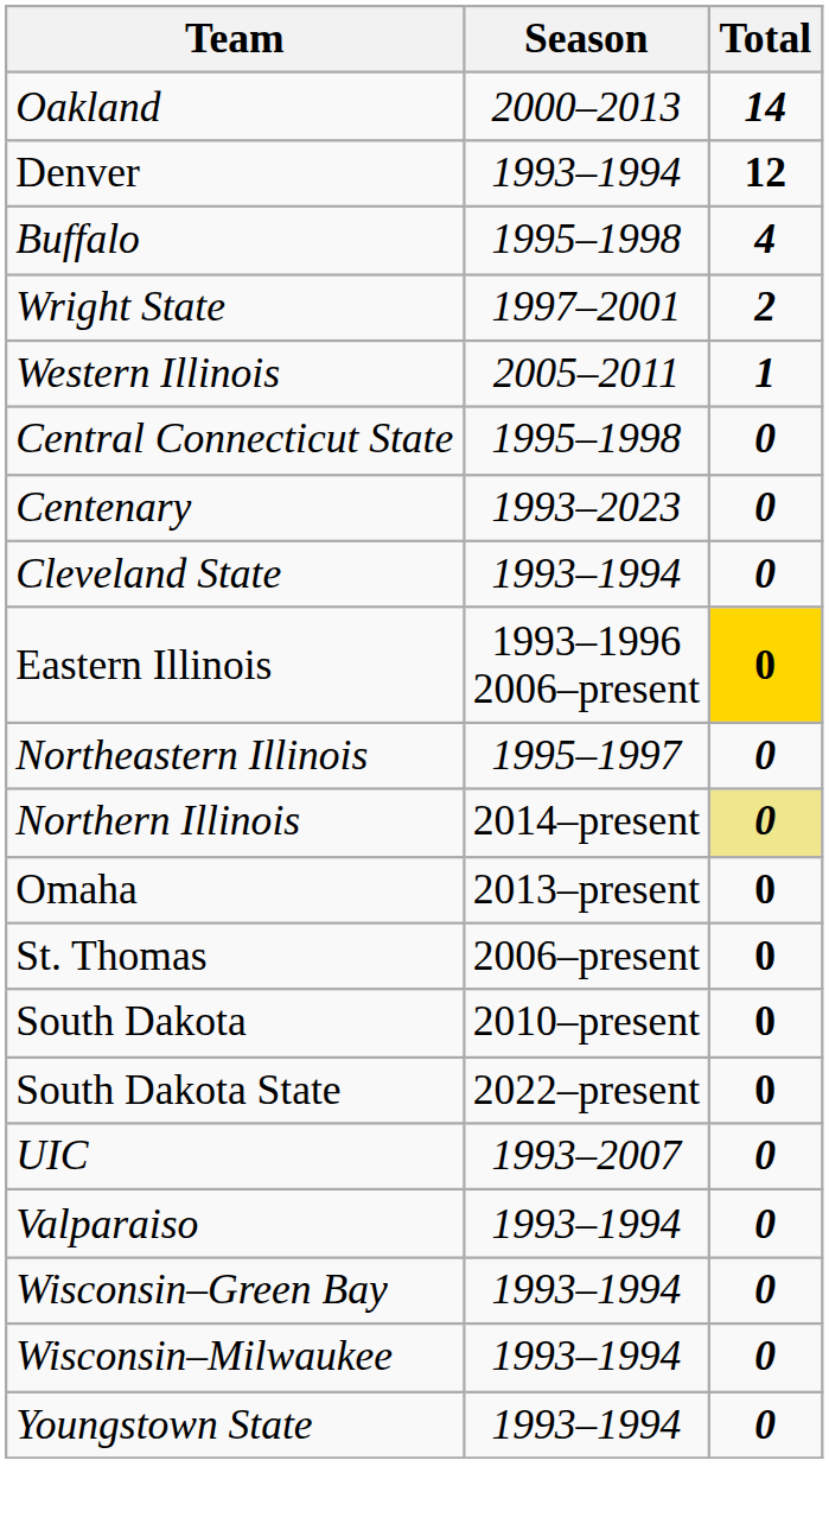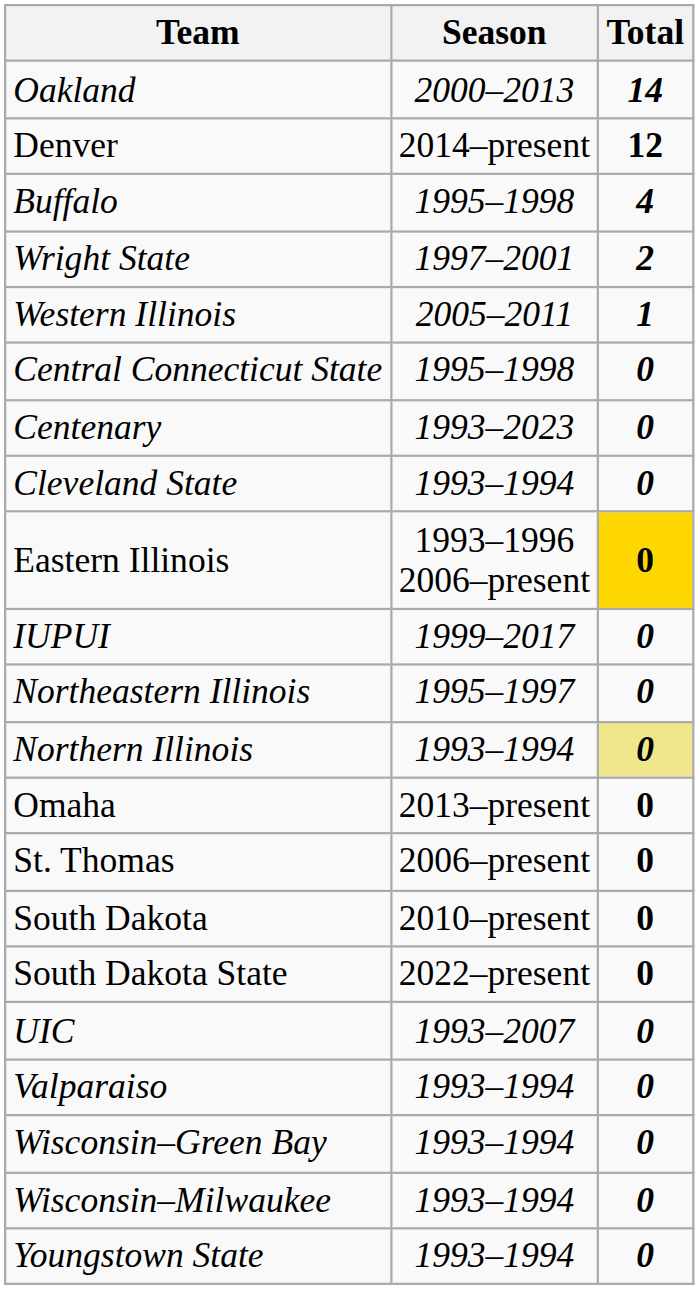Denver | Season: 1993–1994 -> 2014–present
+ row: IUPUI | 1999–2017 | 0
Northern Illinois | Season: 2014–present -> 1993–1994
